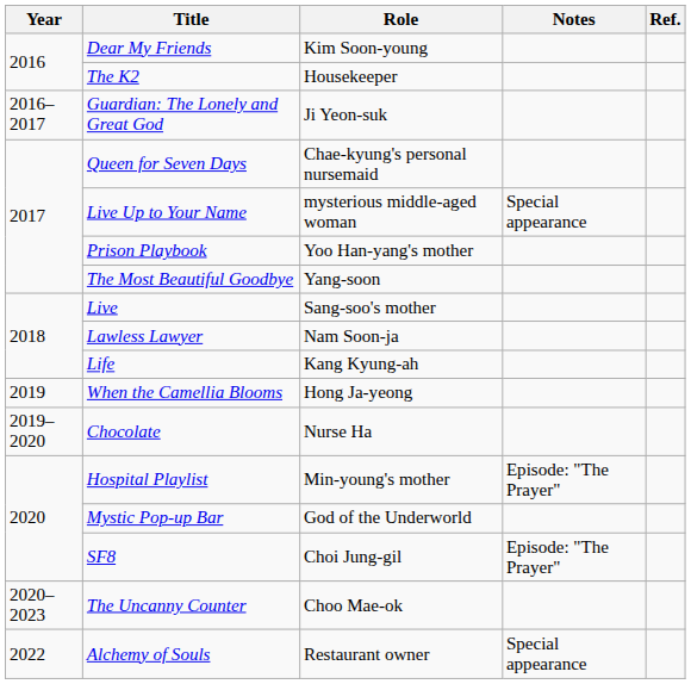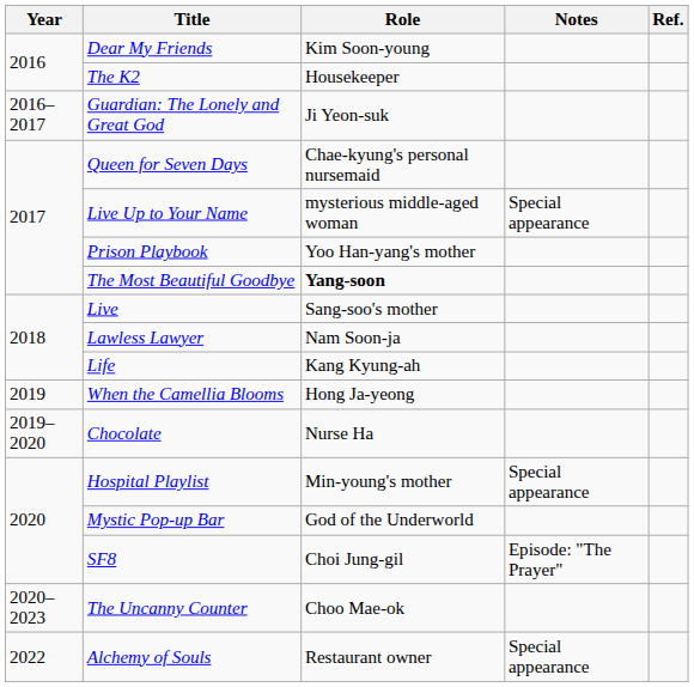The Most Beautiful Goodbye | Role: normal -> bold
Hospital Playlist | Notes: Episode: "The Prayer" -> Special appearance
